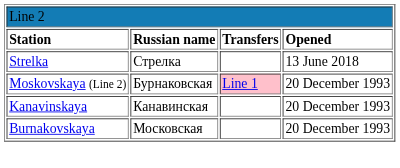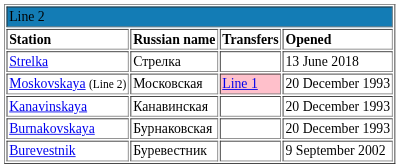Moskovskaya (Line 2) | column 2: Бурнаковская -> Московская
Burnakovskaya | column 2: Московская -> Бурнаковская
+ row: Burevestnik | Буревестник | 9 September 2002
